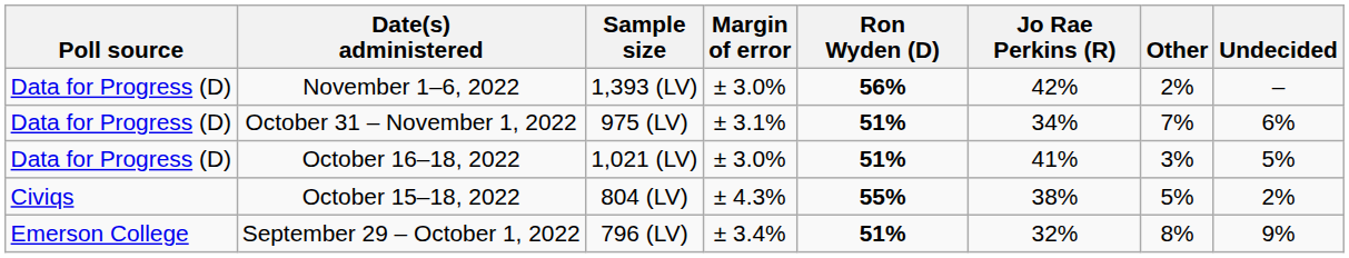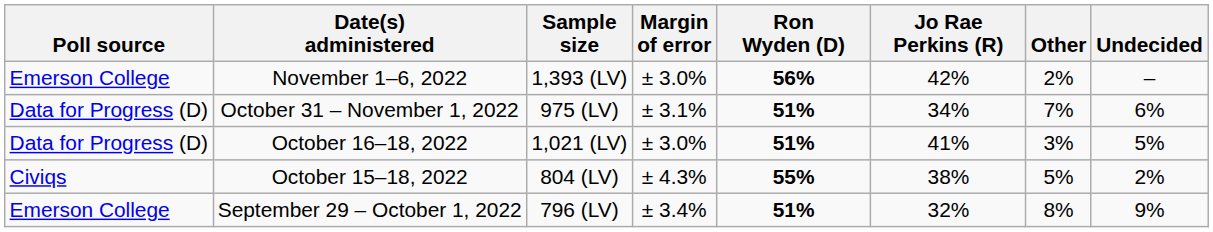November 1–6, 2022 | Poll source: Data for Progress (D) -> Emerson College
